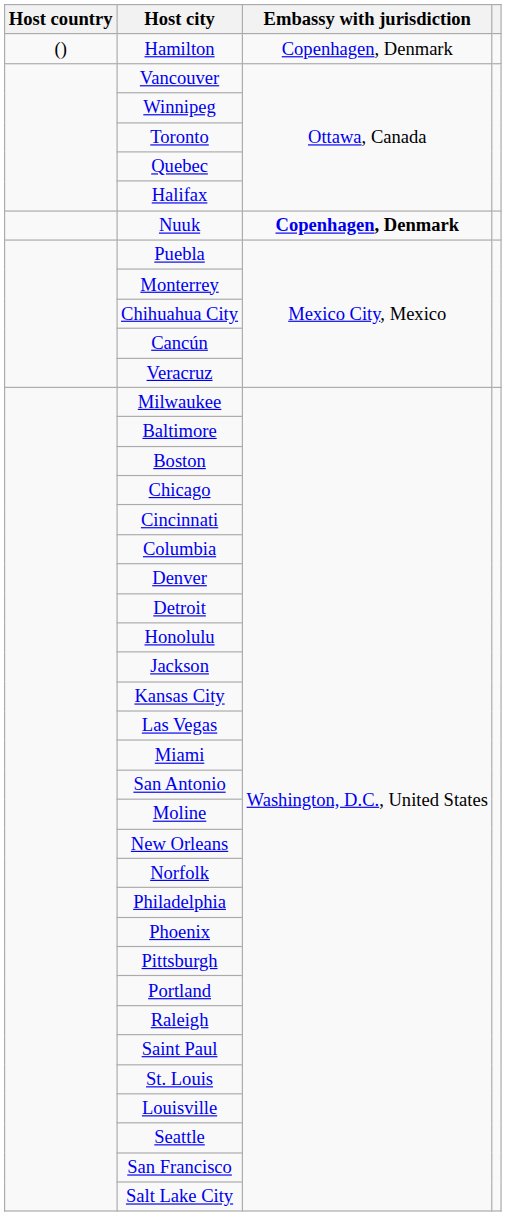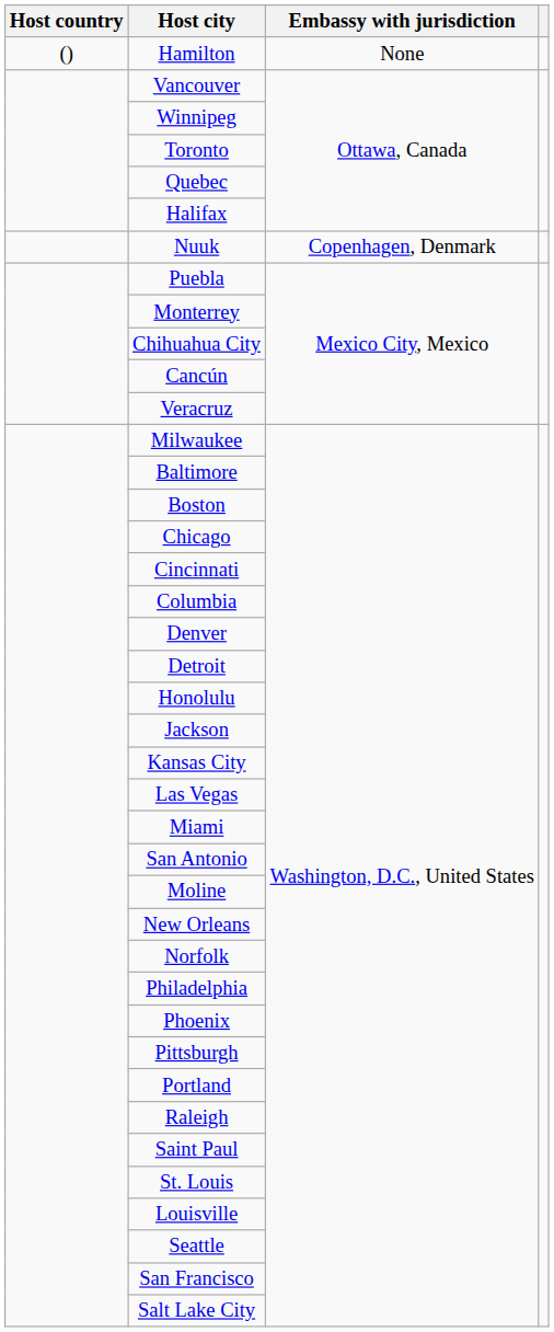Hamilton | Embassy with jurisdiction: Copenhagen, Denmark -> None
Nuuk | Embassy with jurisdiction: bold -> normal
